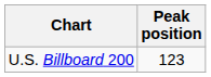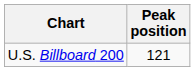U.S. Billboard 200 | Peak position: 123 -> 121
